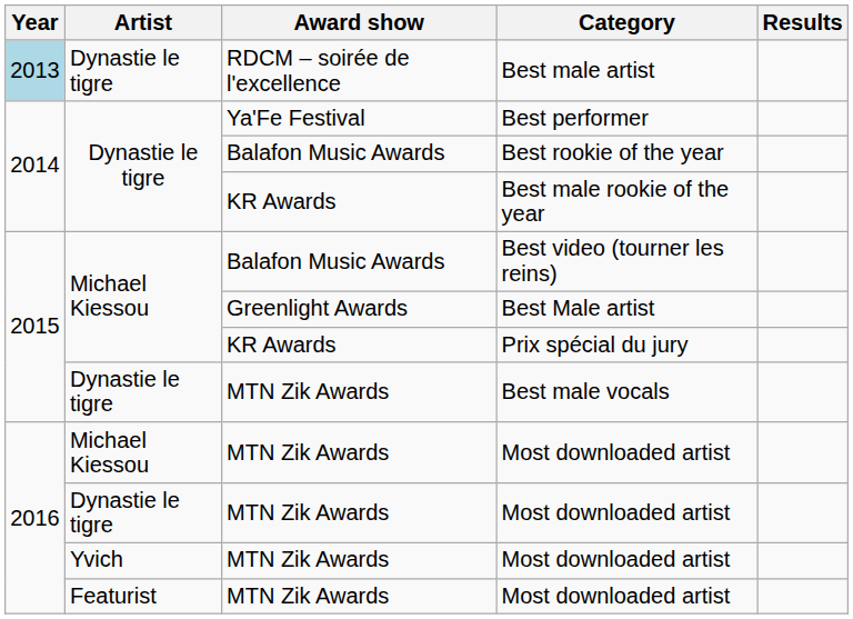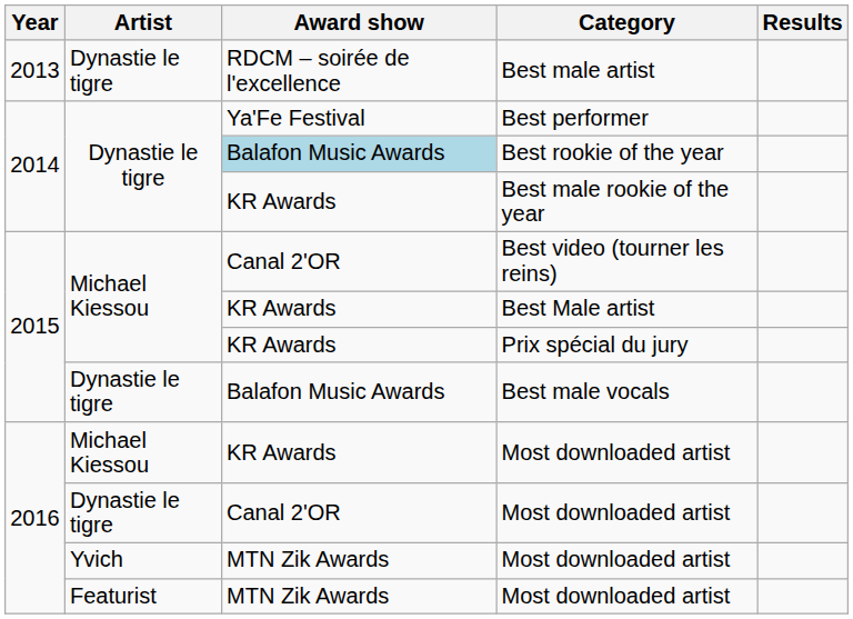Best male artist | Year: lightblue background -> no background
Best rookie of the year | Award show: no background -> lightblue background
Best video (tourner les reins) | Award show: Balafon Music Awards -> Canal 2'OR
Best Male artist | Award show: Greenlight Awards -> KR Awards
Best male vocals | Award show: MTN Zik Awards -> Balafon Music Awards
Michael Kiessou / Most downloaded artist | Award show: MTN Zik Awards -> KR Awards
Dynastie le tigre / Most downloaded artist | Award show: MTN Zik Awards -> Canal 2'OR
